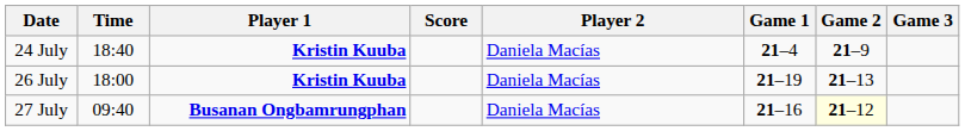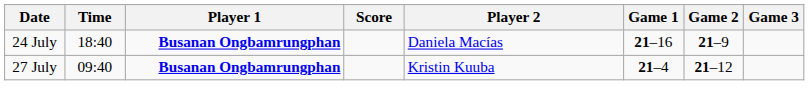24 July | Player 1: Kristin Kuuba -> Busanan Ongbamrungphan
24 July | Game 1: 21–4 -> 21–16
- row: 26 July | 18:00 | Kristin Kuuba | Daniela Macías | 21–19 | 21–13
27 July | Player 2: Daniela Macías -> Kristin Kuuba
27 July | Game 1: 21–16 -> 21–4
27 July | Game 2: lightyellow background -> no background
